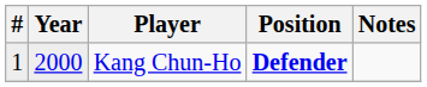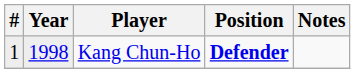Kang Chun-Ho | Year: 2000 -> 1998
